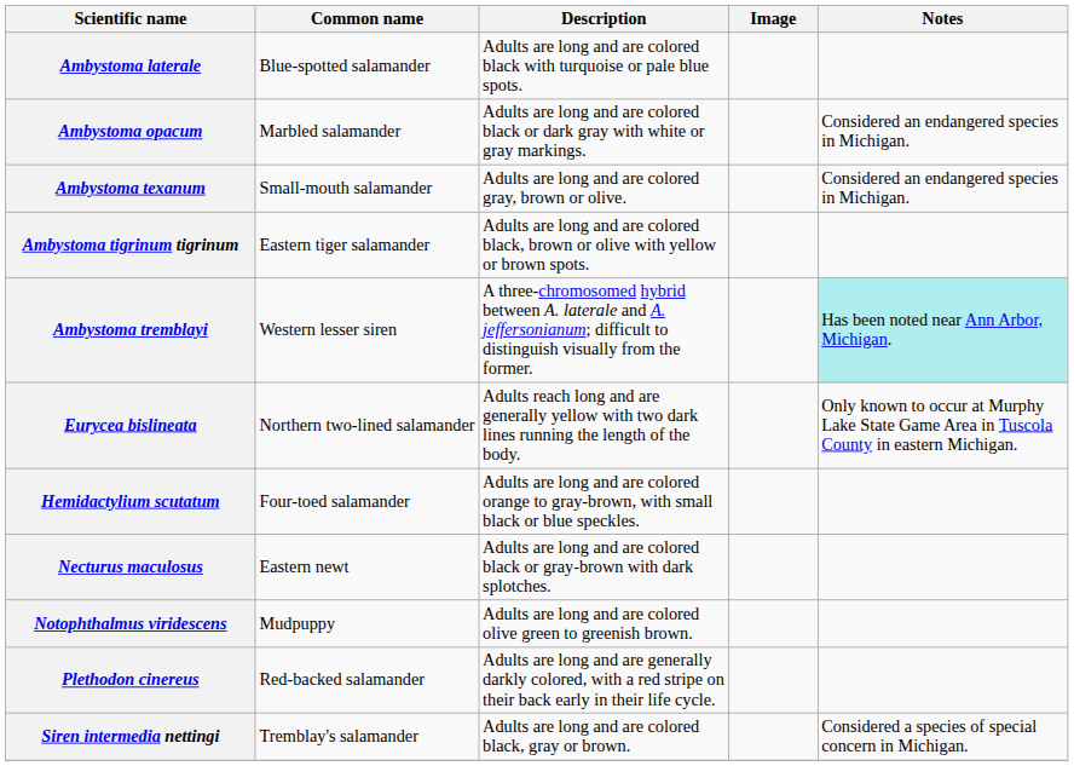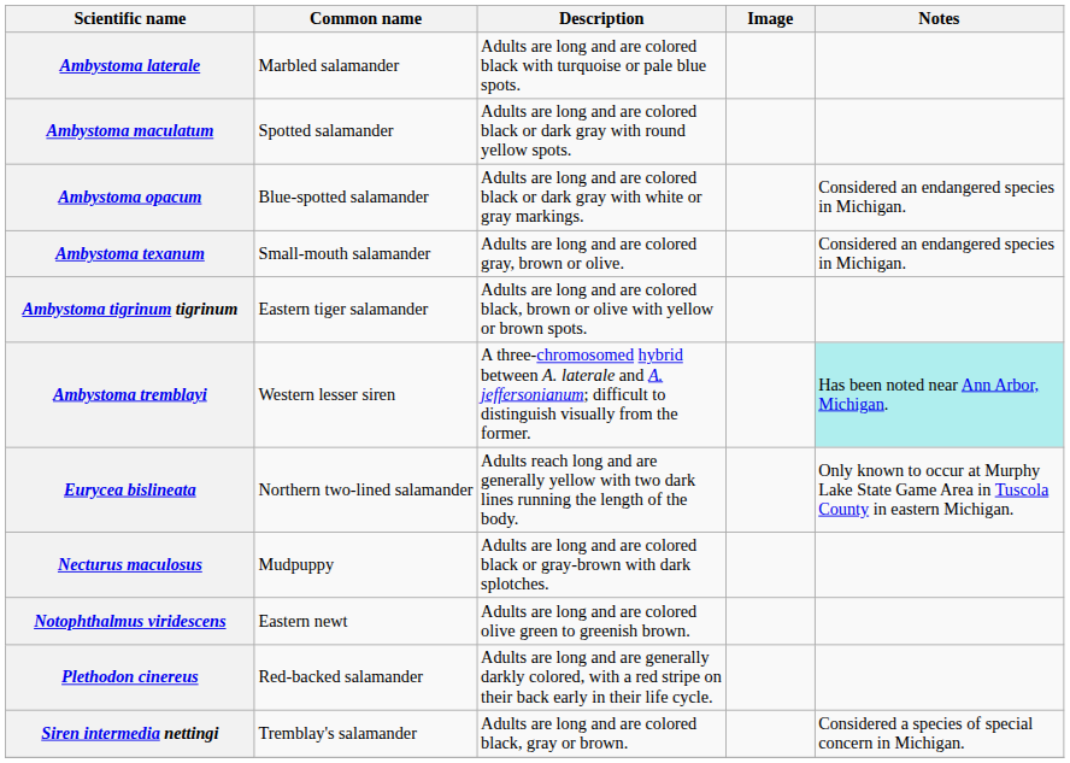Ambystoma laterale | Common name: Blue-spotted salamander -> Marbled salamander
+ row: Ambystoma maculatum | Spotted salamander | Adults are long and are colored black or dark gray with round yellow spots.
Ambystoma opacum | Common name: Marbled salamander -> Blue-spotted salamander
- row: Hemidactylium scutatum | Four-toed salamander | Adults are long and are colored orange to gray-brown, with small black or blue speckles.
Necturus maculosus | Common name: Eastern newt -> Mudpuppy
Notophthalmus viridescens | Common name: Mudpuppy -> Eastern newt
